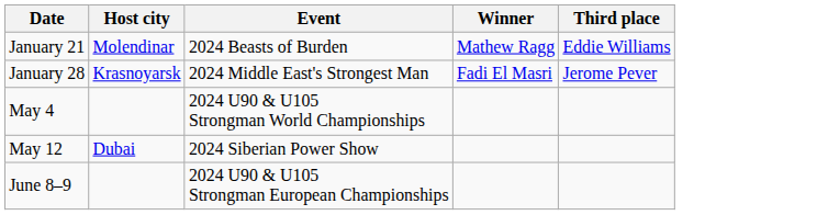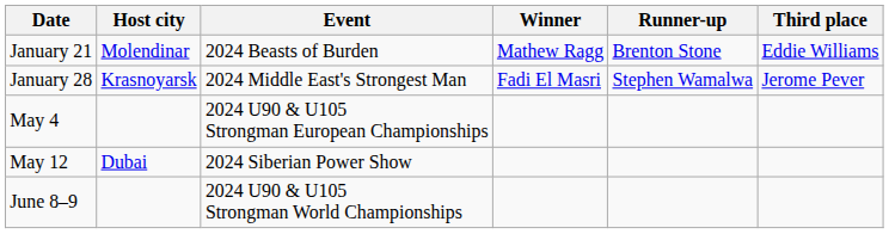+ column: Runner-up | Brenton Stone | Stephen Wamalwa
May 4 | Event: 2024 U90 & U105 Strongman World Championships -> 2024 U90 & U105 Strongman European Championships
June 8–9 | Event: 2024 U90 & U105 Strongman European Championships -> 2024 U90 & U105 Strongman World Championships
